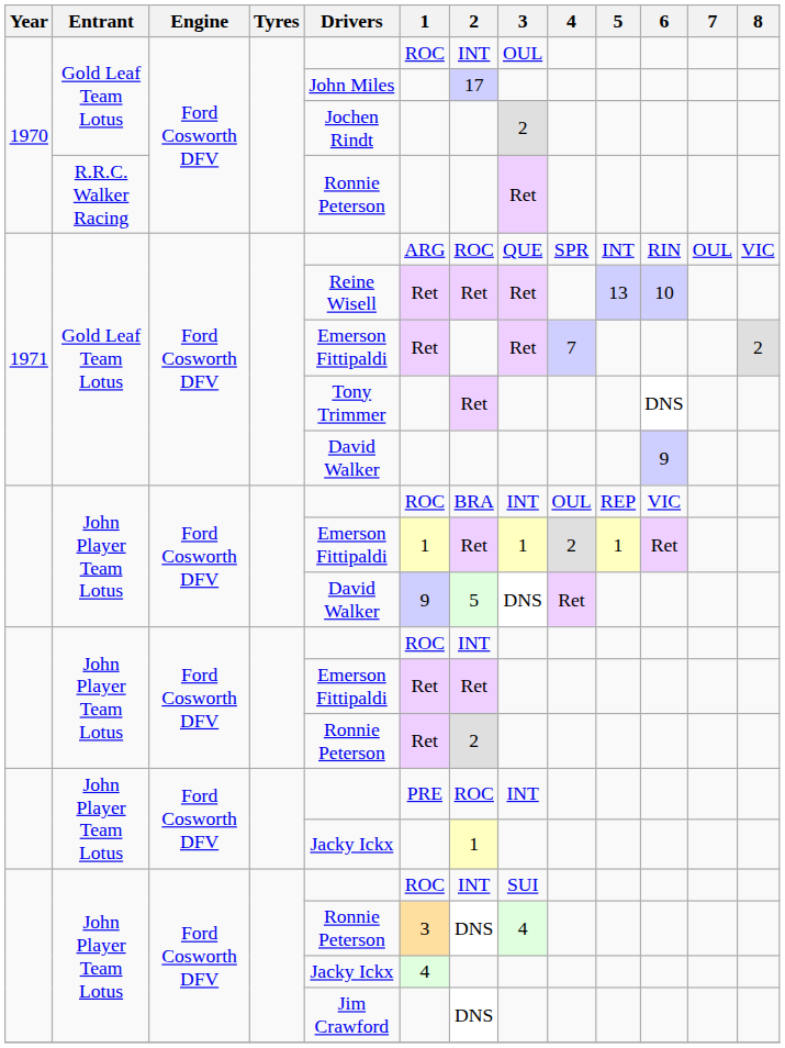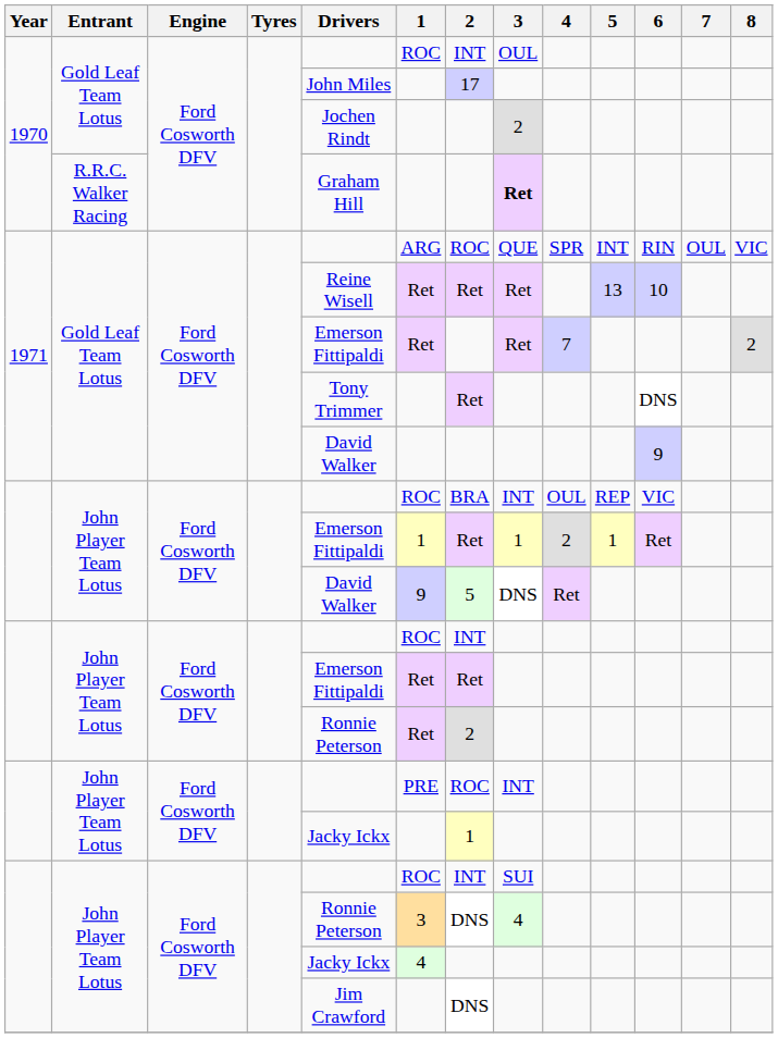1970 / R.R.C. Walker Racing | Drivers: Ronnie Peterson -> Graham Hill
1970 / R.R.C. Walker Racing | 3: normal -> bold
